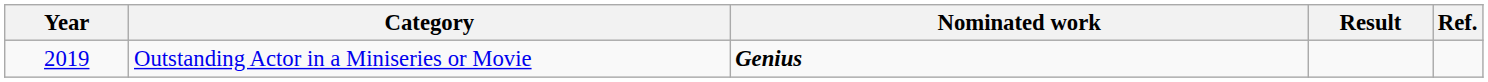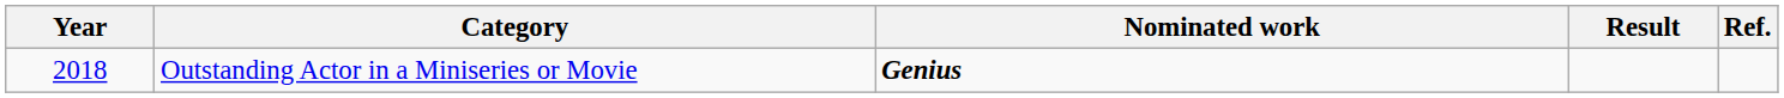Outstanding Actor in a Miniseries or Movie | Year: 2019 -> 2018
